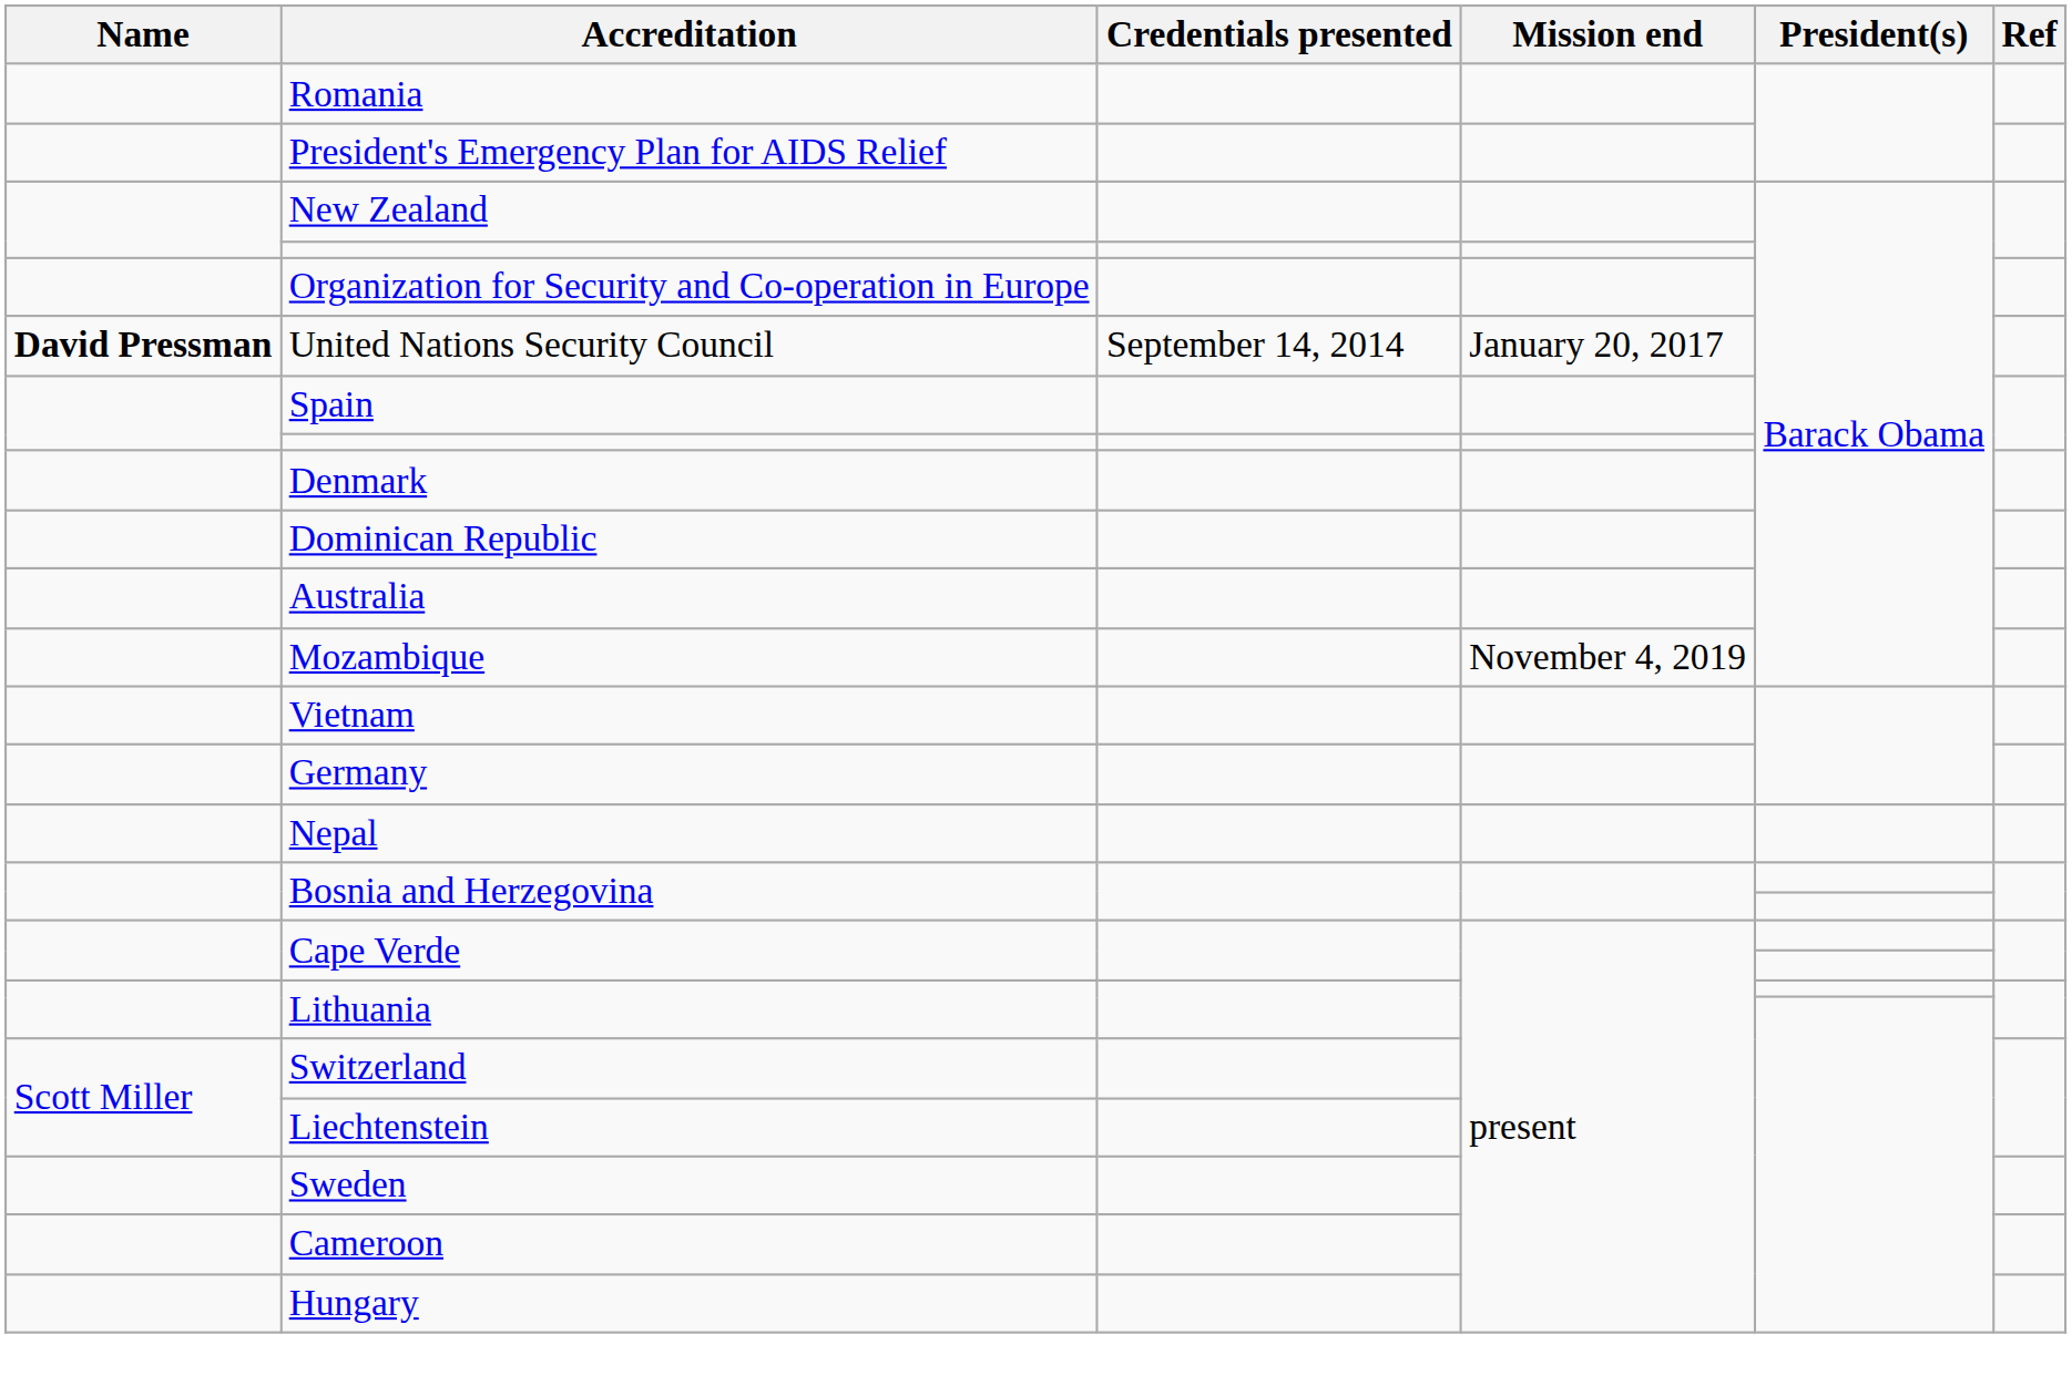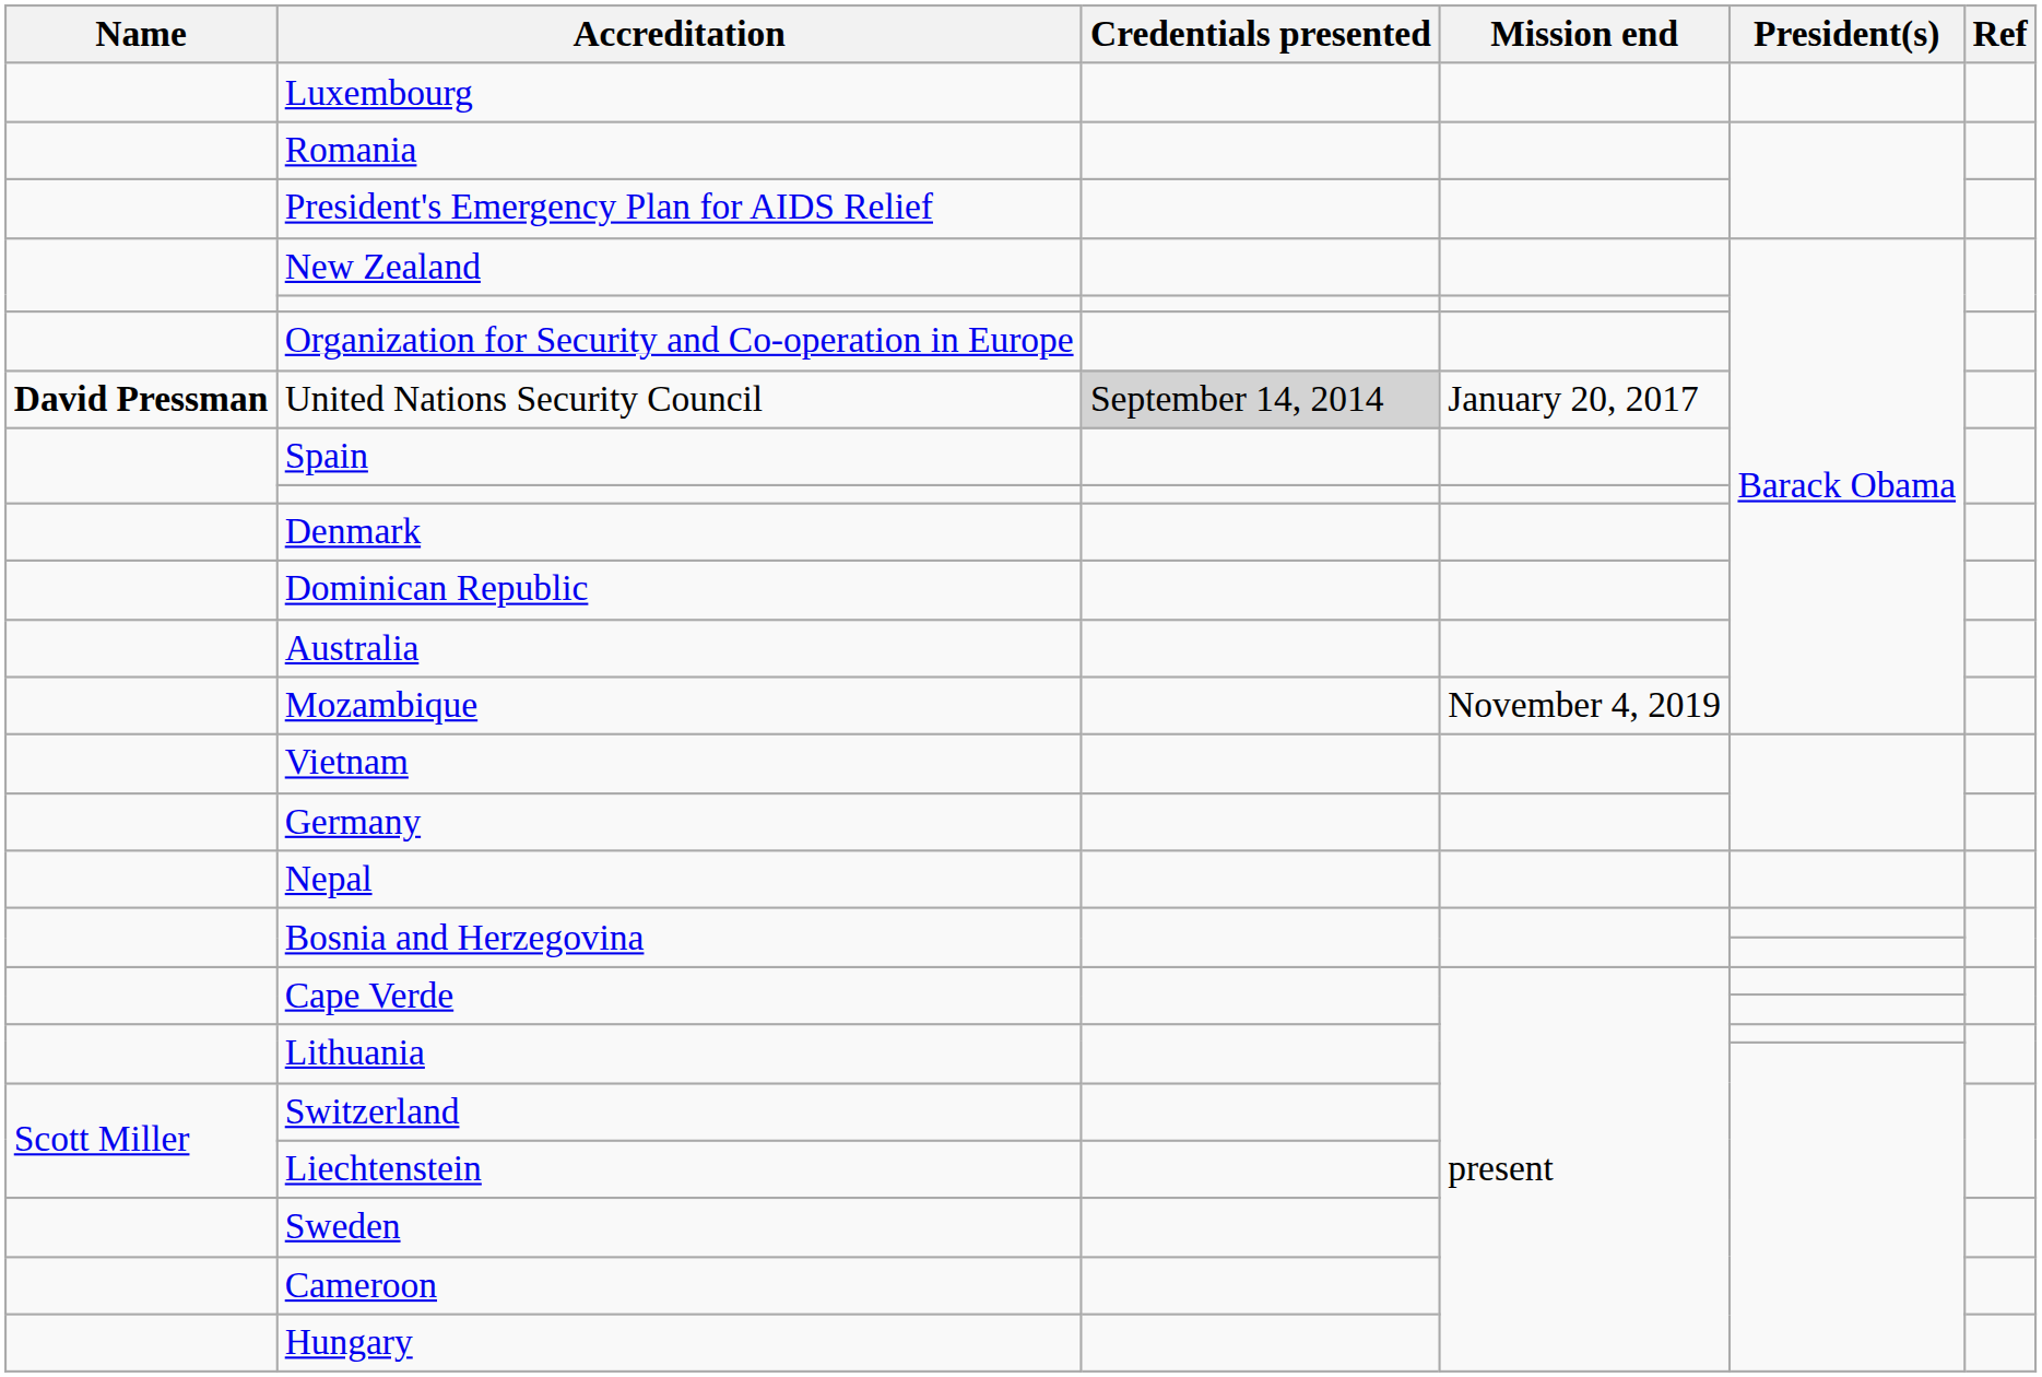+ row: Luxembourg
United Nations Security Council | Credentials presented: no background -> lightgrey background
